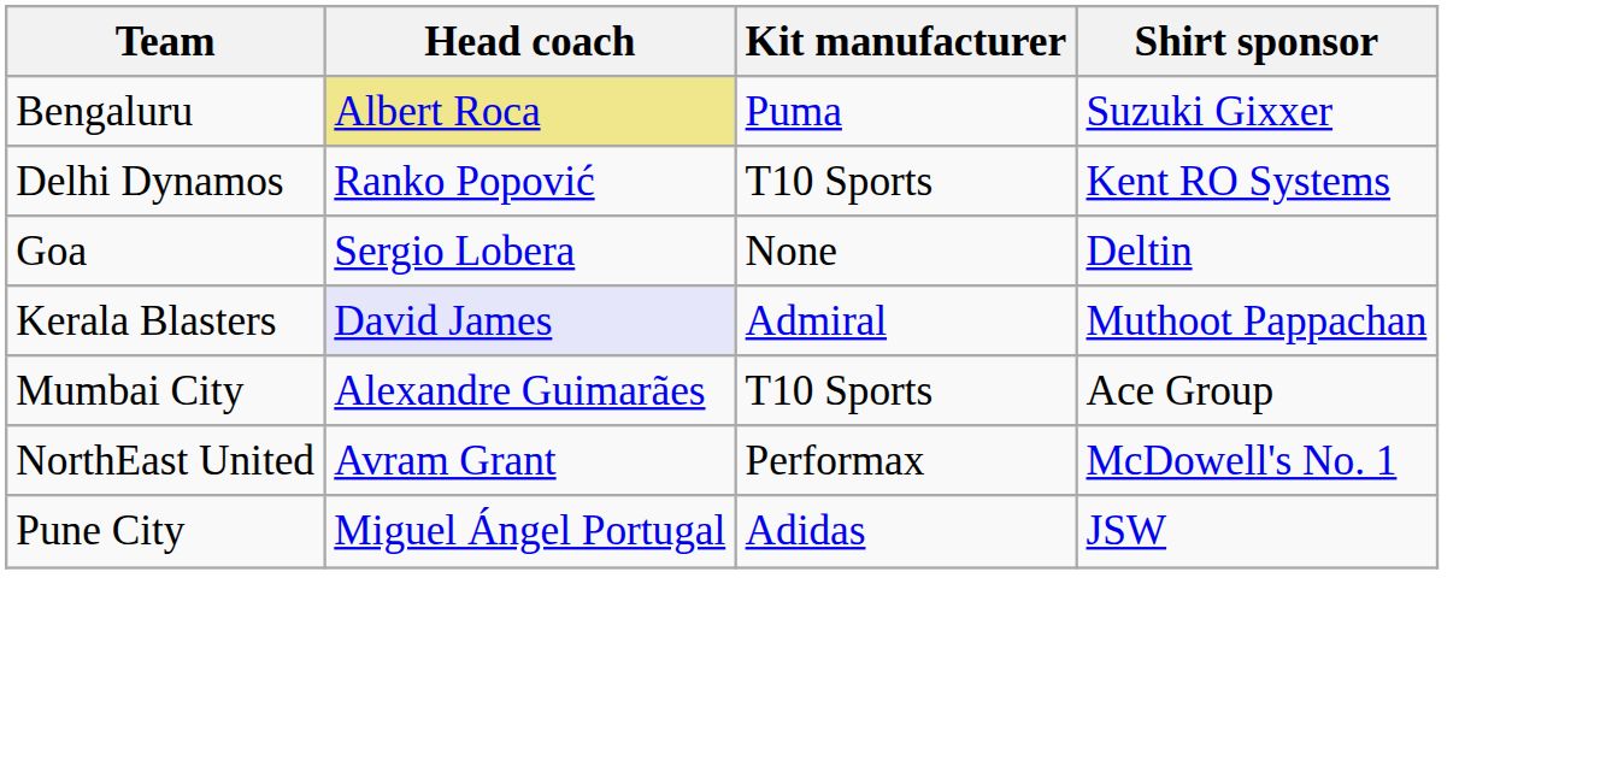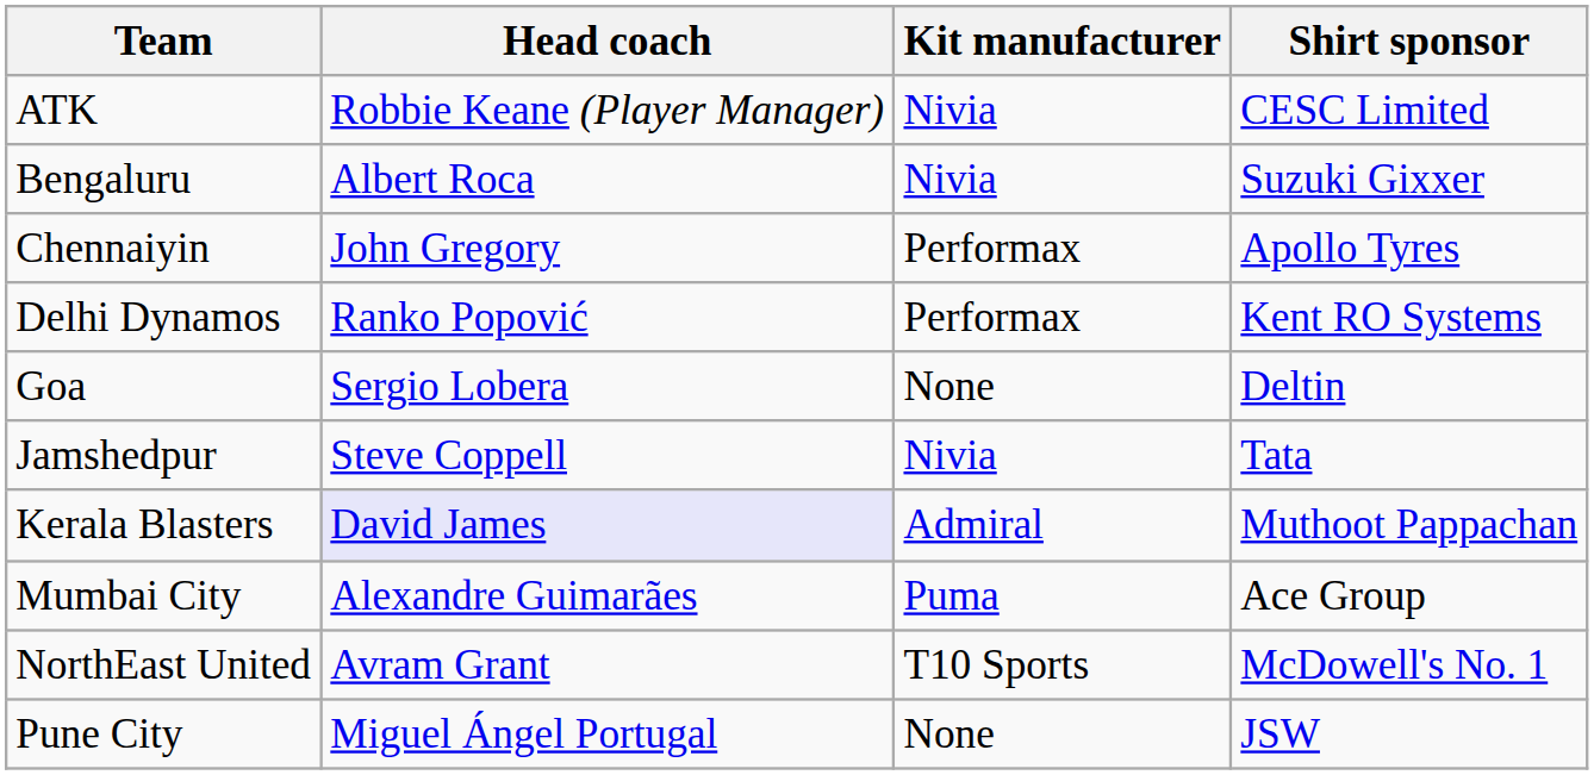+ row: ATK | Robbie Keane (Player Manager) | Nivia | CESC Limited
Bengaluru | Head coach: khaki background -> no background
Bengaluru | Kit manufacturer: Puma -> Nivia
+ row: Chennaiyin | John Gregory | Performax | Apollo Tyres
Delhi Dynamos | Kit manufacturer: T10 Sports -> Performax
+ row: Jamshedpur | Steve Coppell | Nivia | Tata
Mumbai City | Kit manufacturer: T10 Sports -> Puma
NorthEast United | Kit manufacturer: Performax -> T10 Sports
Pune City | Kit manufacturer: Adidas -> None
